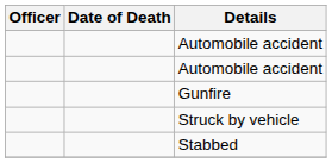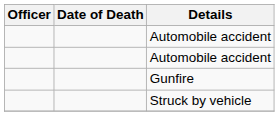- row: Stabbed
